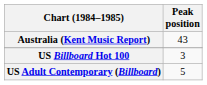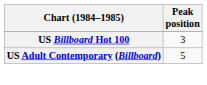- row: Australia (Kent Music Report) | 43
